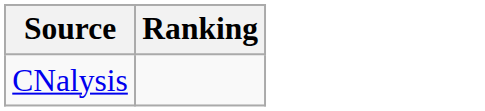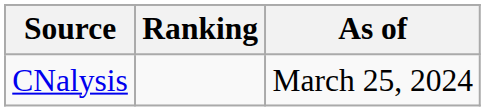+ column: As of | March 25, 2024
